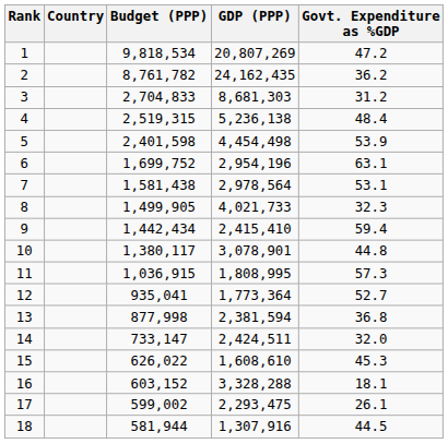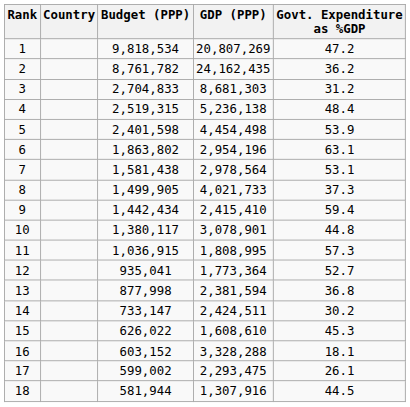6 | Budget (PPP): 1,699,752 -> 1,863,802
8 | Govt. Expenditure as %GDP: 32.3 -> 37.3
14 | Govt. Expenditure as %GDP: 32.0 -> 30.2
